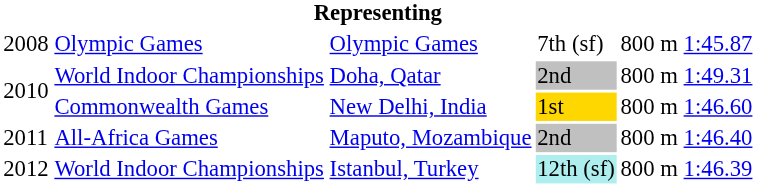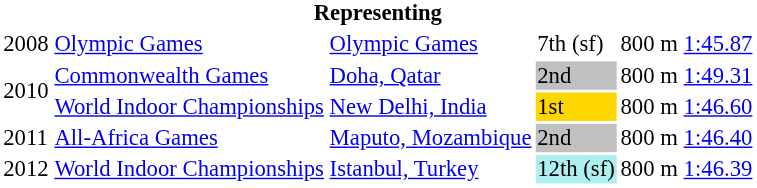Doha, Qatar | column 2: World Indoor Championships -> Commonwealth Games
New Delhi, India | column 2: Commonwealth Games -> World Indoor Championships
